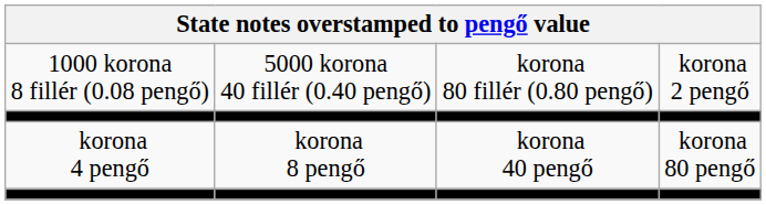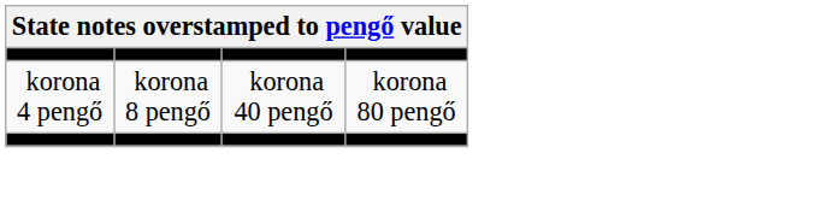- row: 1000 korona 8 fillér (0.08 pengő) | 5000 korona 40 fillér (0.40 pengő) | korona 80 fillér (0.80 pengő) | korona 2 pengő
